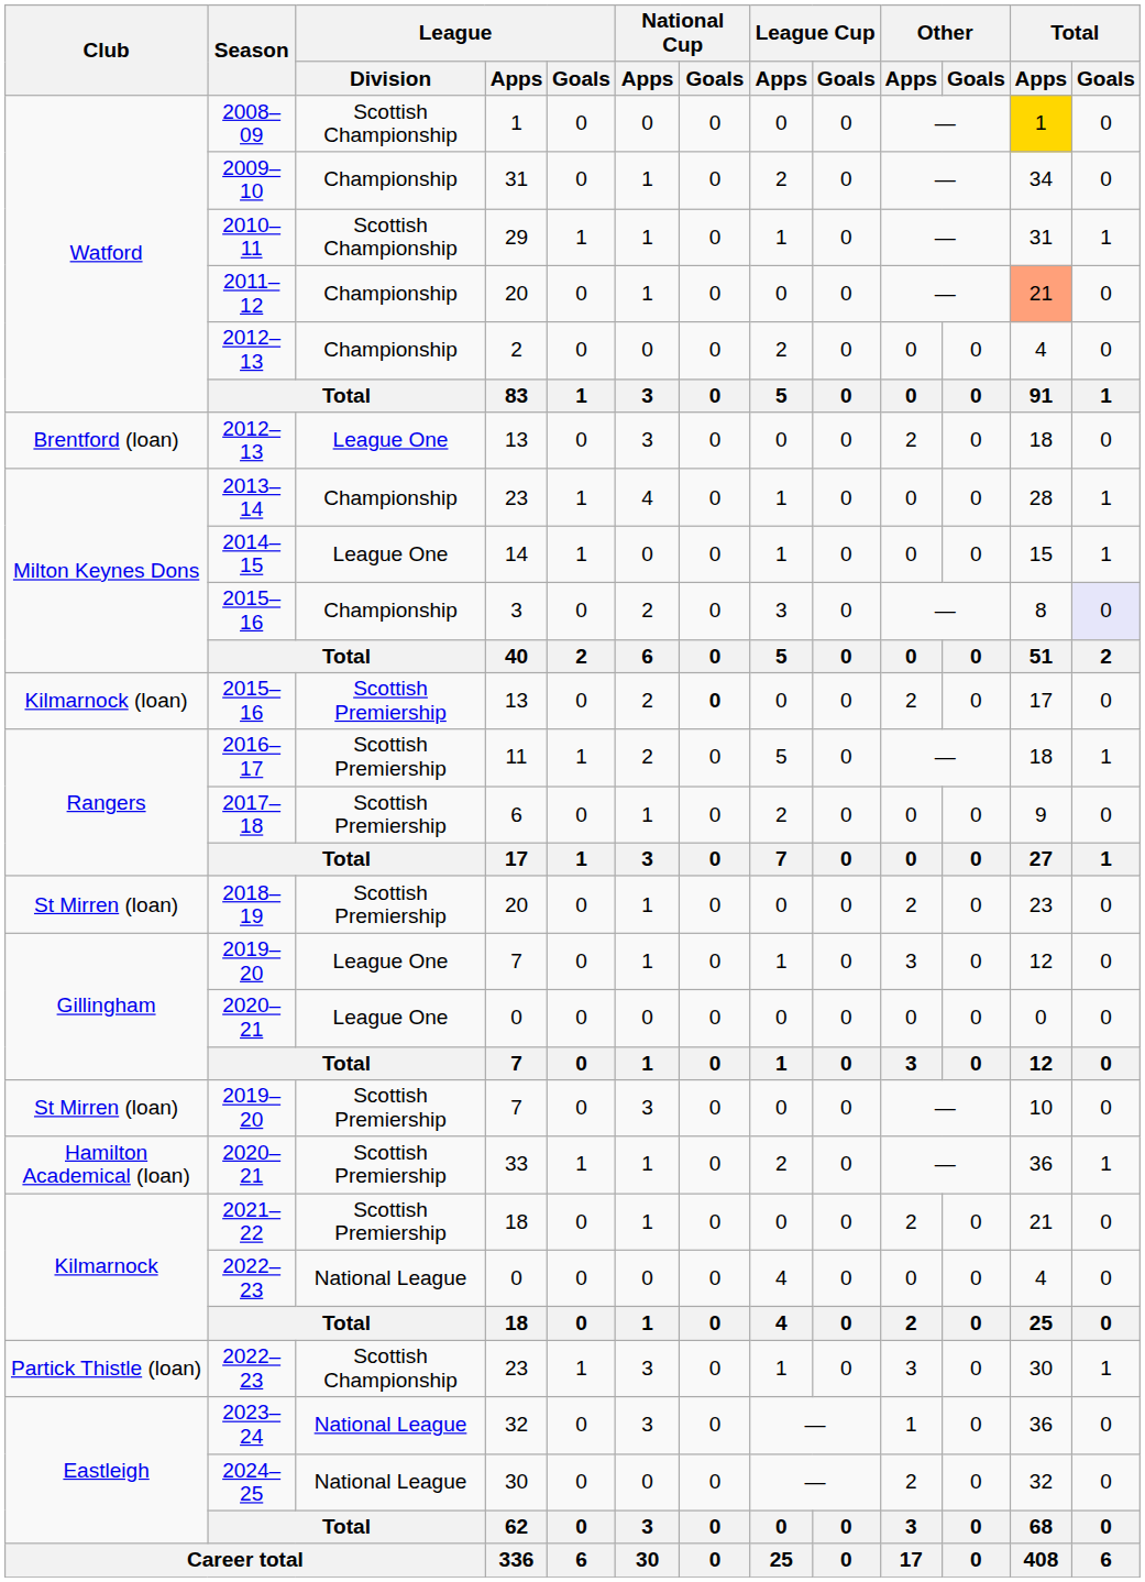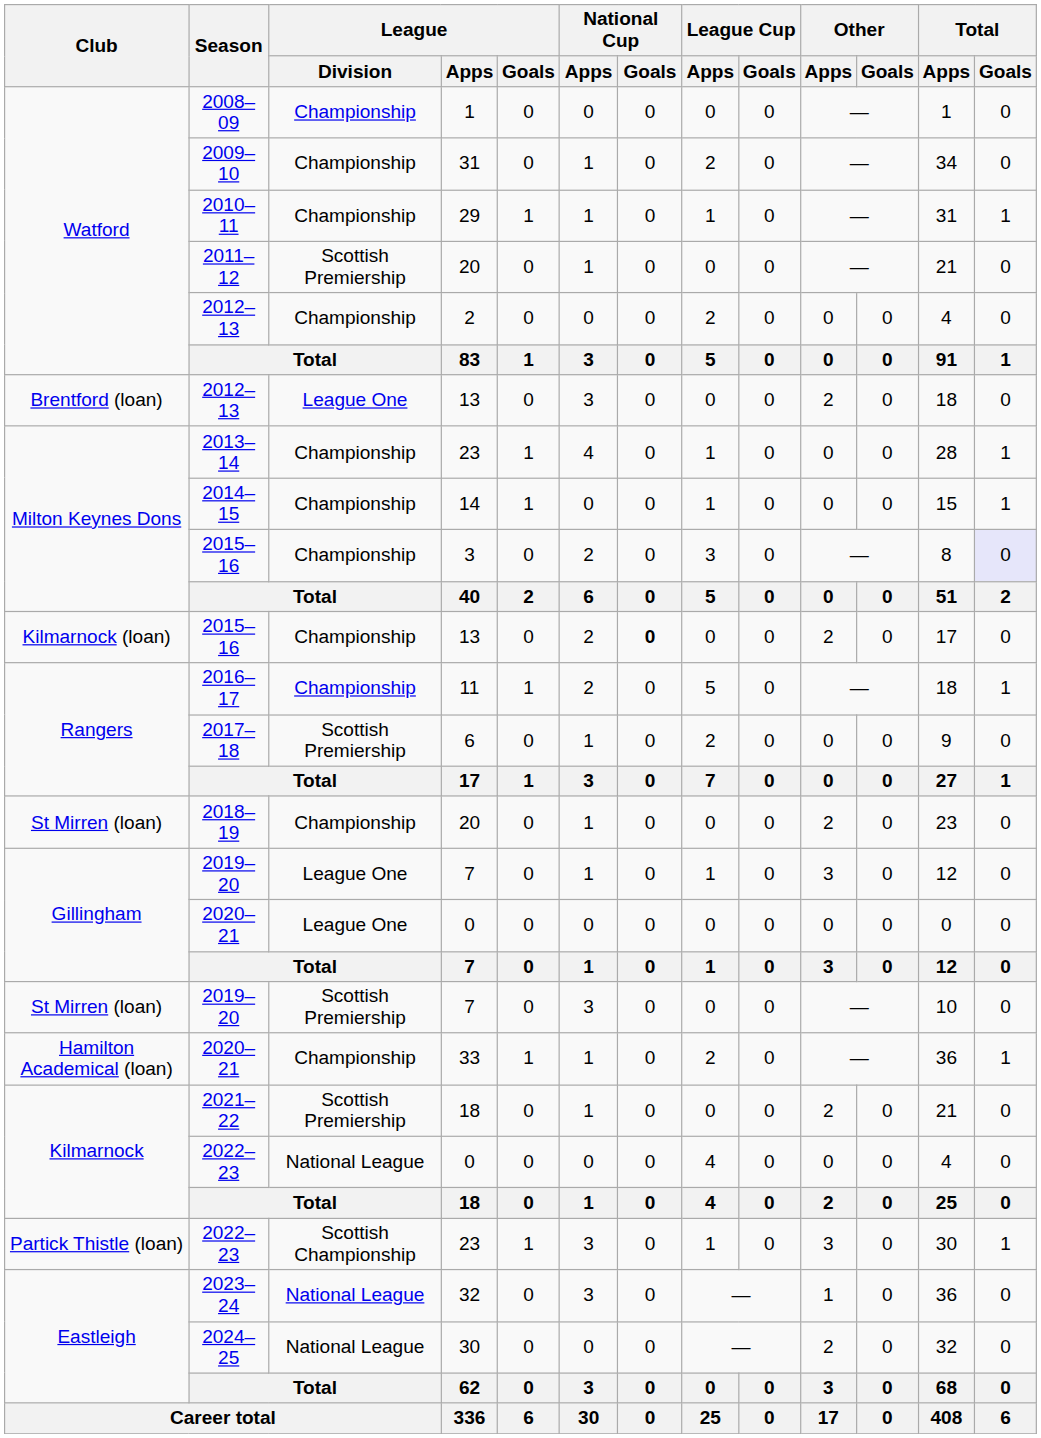2008–09 | League / Division: Scottish Championship -> Championship
2008–09 | Total / Apps: gold background -> no background
2010–11 | League / Division: Scottish Championship -> Championship
2011–12 | League / Division: Championship -> Scottish Premiership
2011–12 | Total / Apps: lightsalmon background -> no background
2014–15 | League / Division: League One -> Championship
Kilmarnock (loan) / 2015–16 | League / Division: Scottish Premiership -> Championship
2016–17 | League / Division: Scottish Premiership -> Championship
2018–19 | League / Division: Scottish Premiership -> Championship
Hamilton Academical (loan) / 2020–21 | League / Division: Scottish Premiership -> Championship
